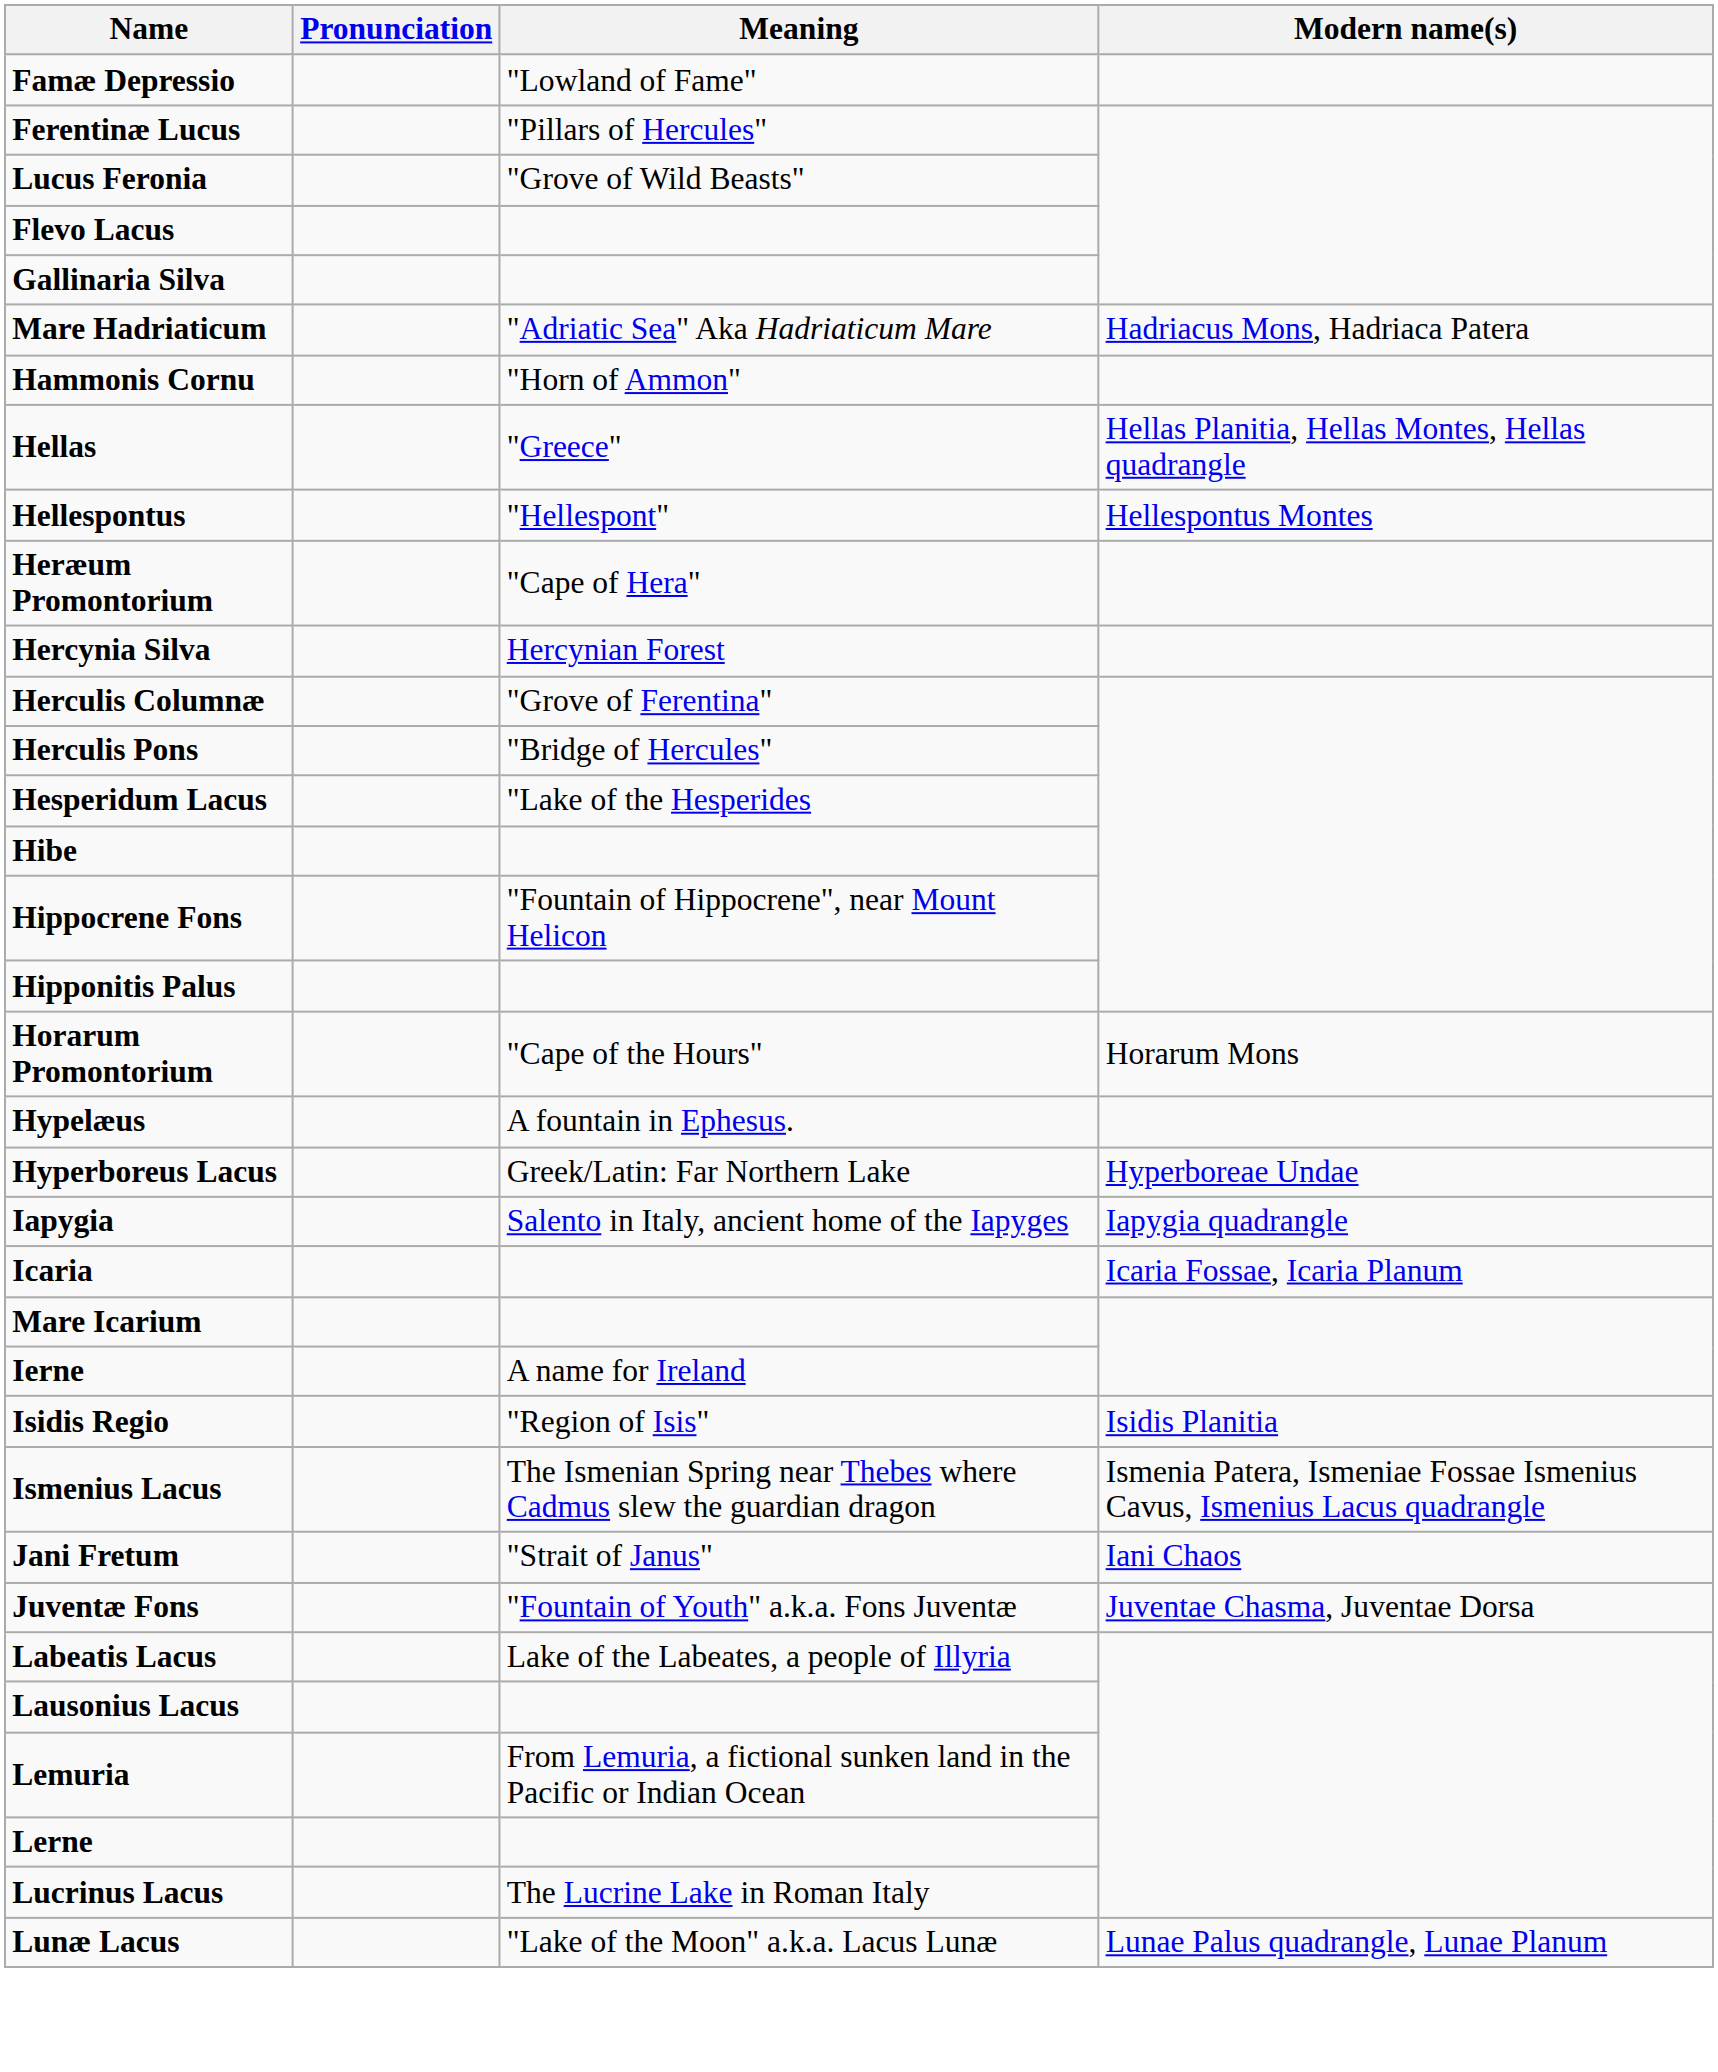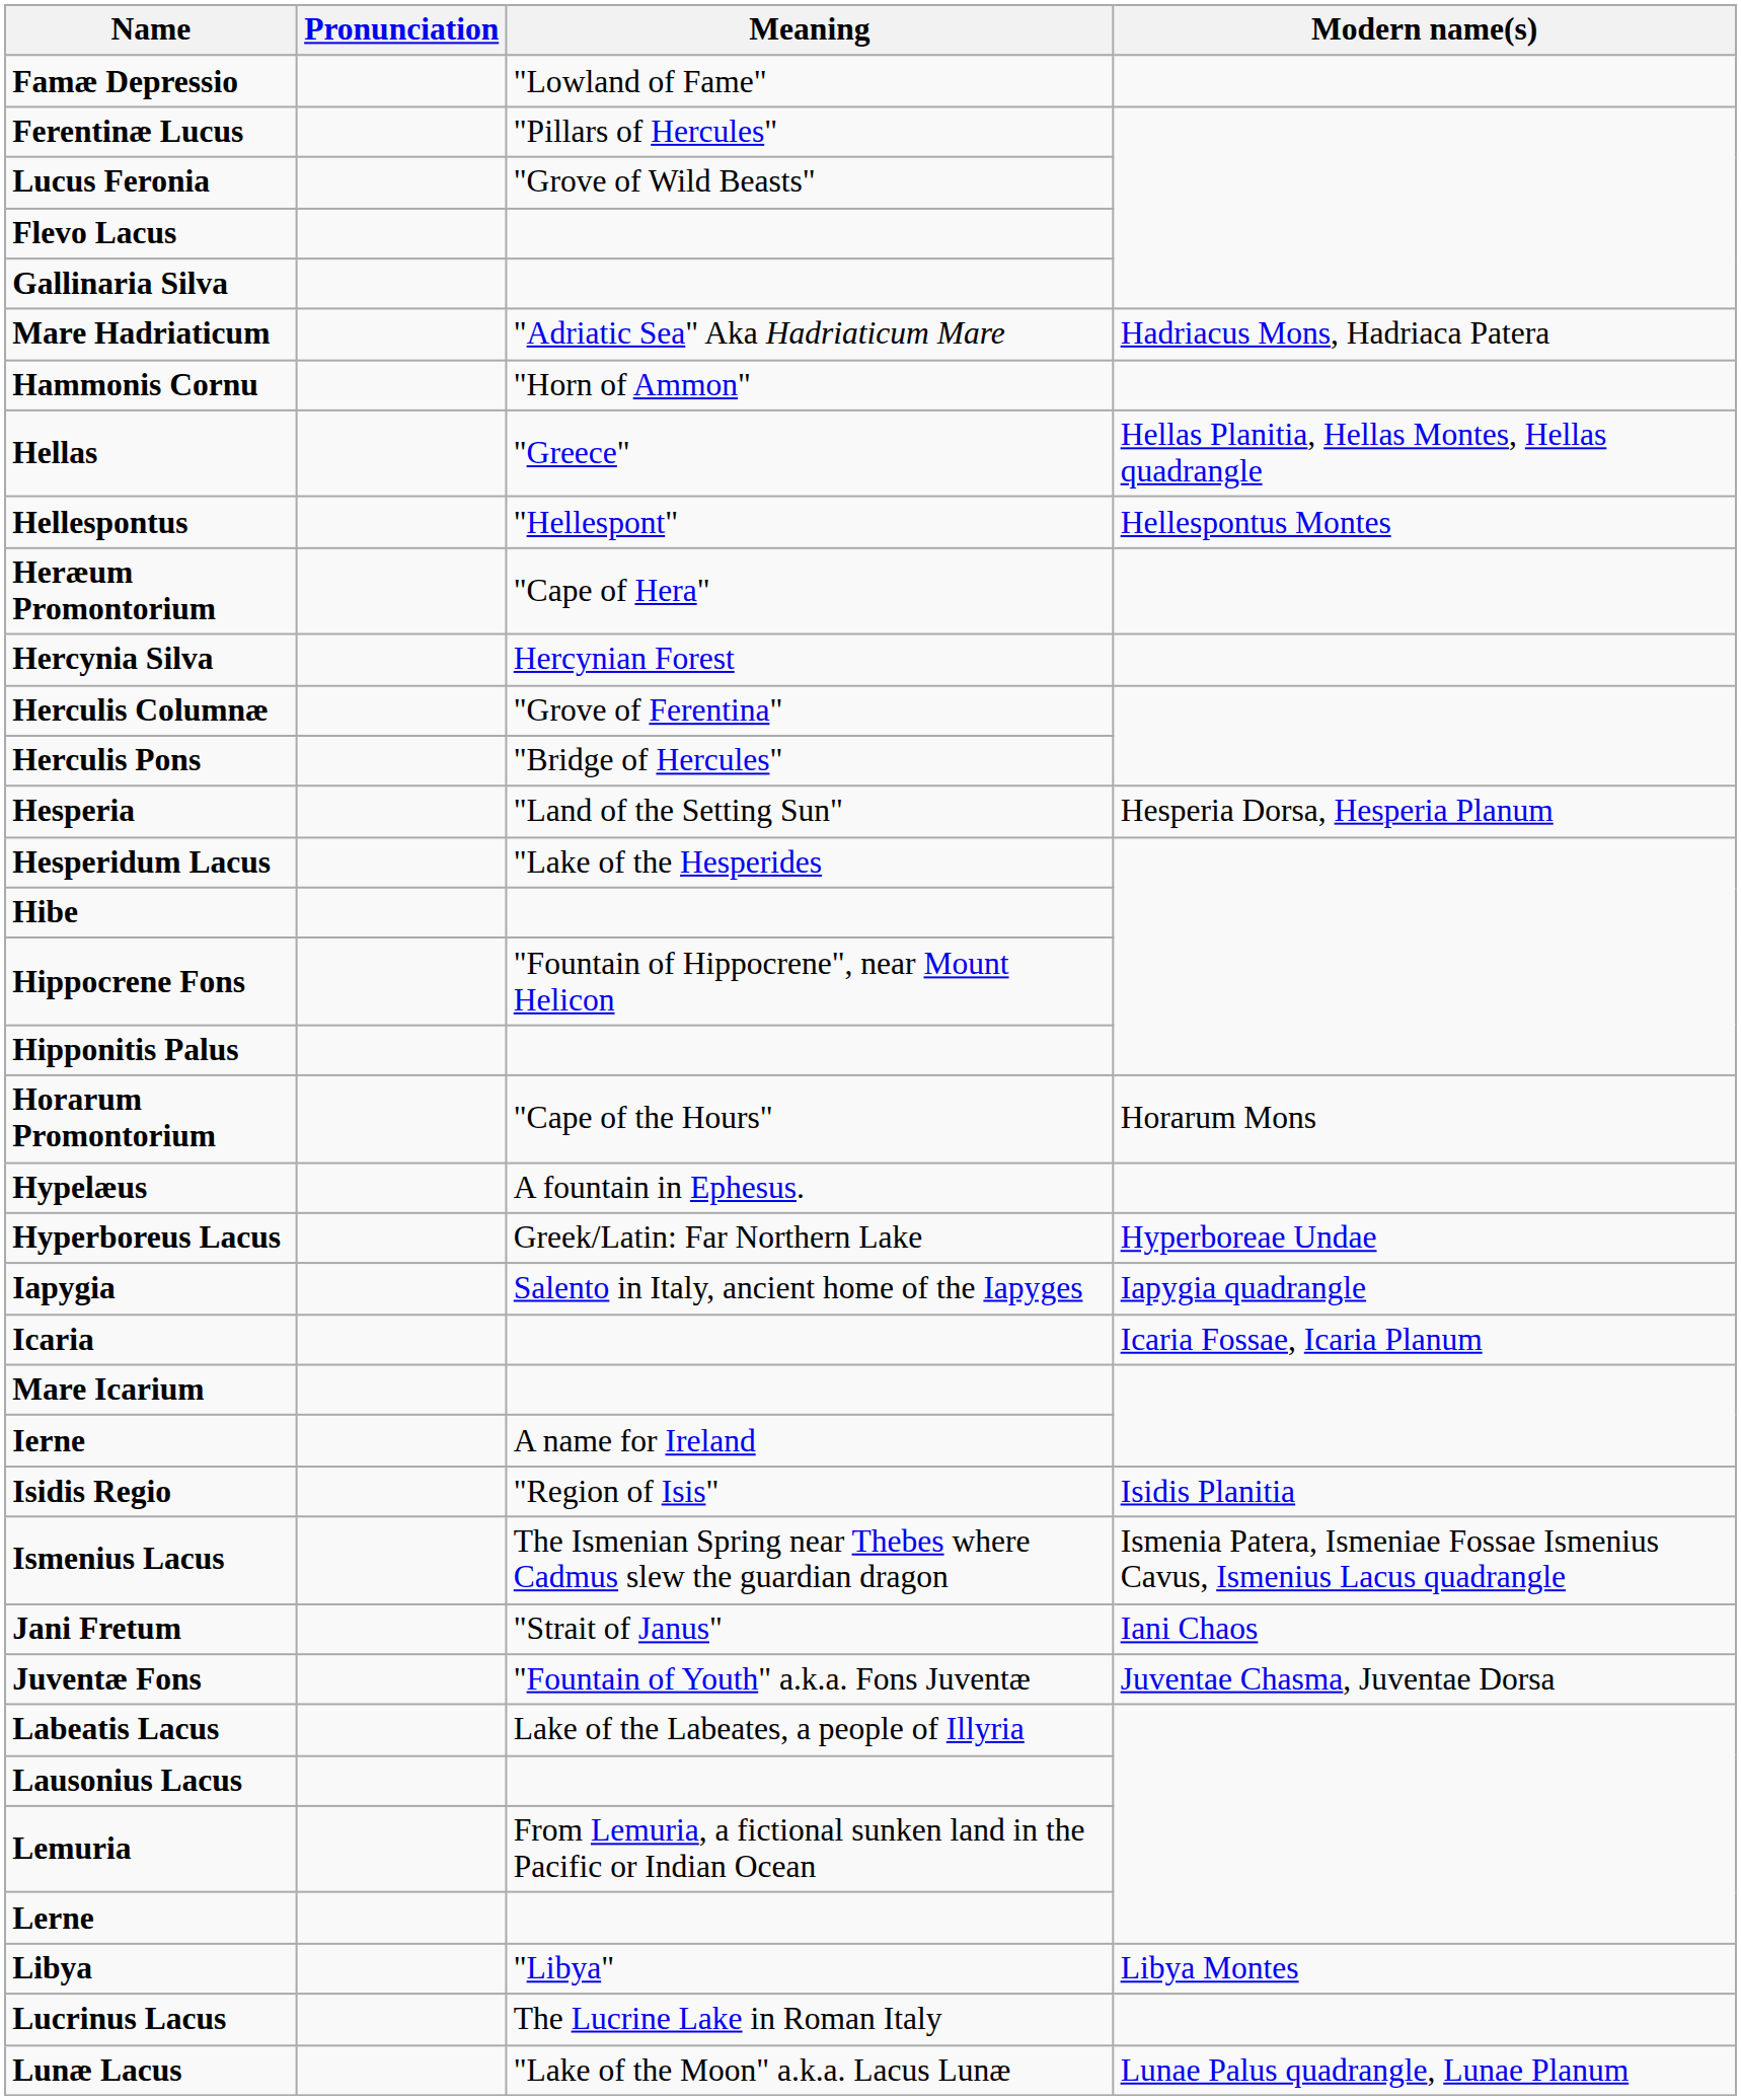+ row: Hesperia | "Land of the Setting Sun" | Hesperia Dorsa, Hesperia Planum
+ row: Libya | "Libya" | Libya Montes
